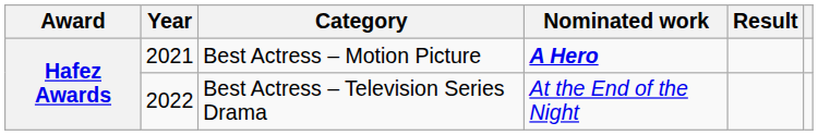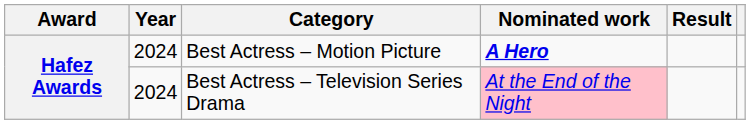Best Actress – Motion Picture | Year: 2021 -> 2024
Best Actress – Television Series Drama | Year: 2022 -> 2024
Best Actress – Television Series Drama | Nominated work: no background -> pink background
